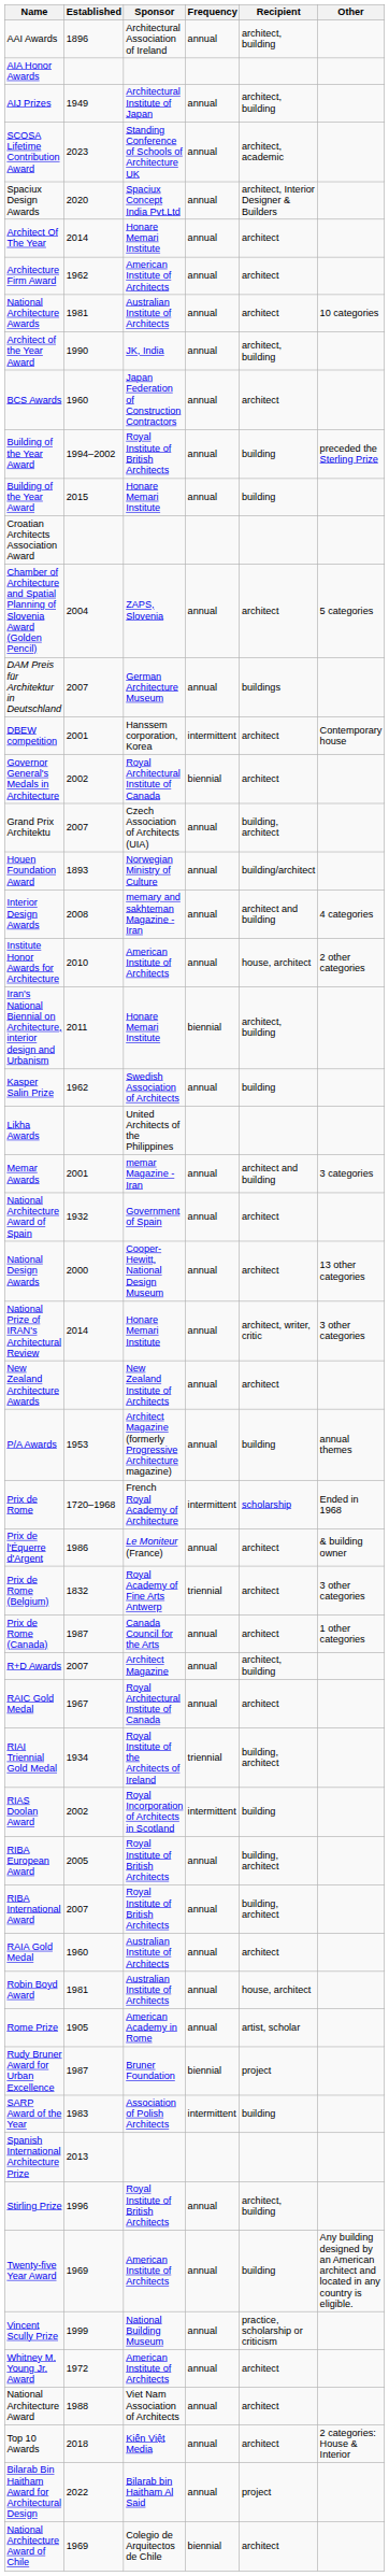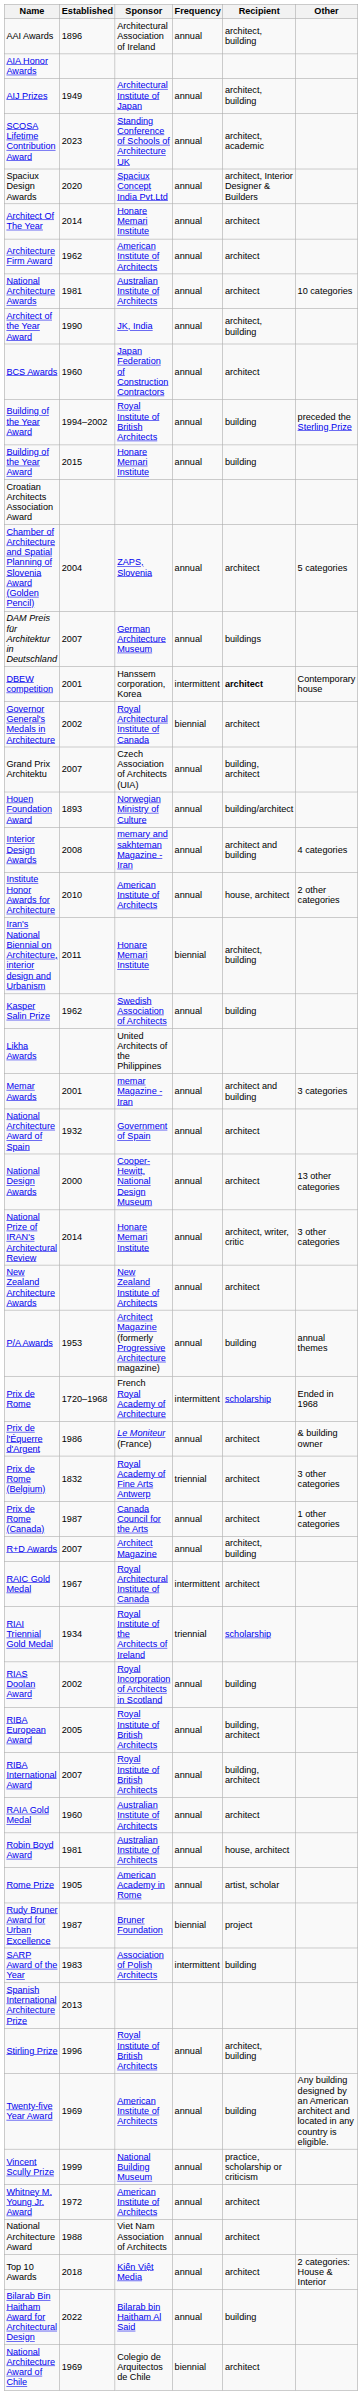DBEW competition | Recipient: normal -> bold
RAIC Gold Medal | Frequency: annual -> intermittent
RIAI Triennial Gold Medal | Recipient: building, architect -> scholarship
RIAS Doolan Award | Frequency: intermittent -> annual
Bilarab Bin Haitham Award for Architectural Design | Recipient: project -> building
